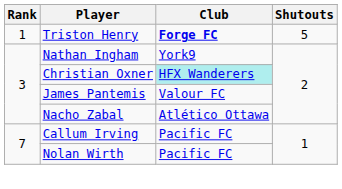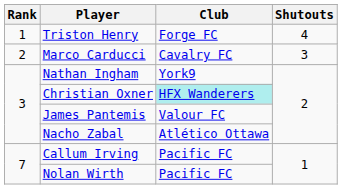Triston Henry | Club: bold -> normal
Triston Henry | Shutouts: 5 -> 4
+ row: 2 | Marco Carducci | Cavalry FC | 3
